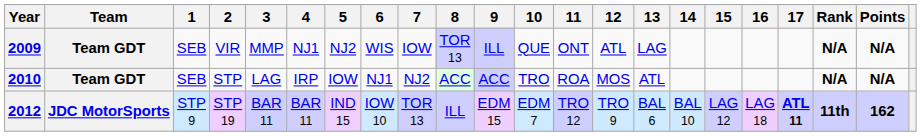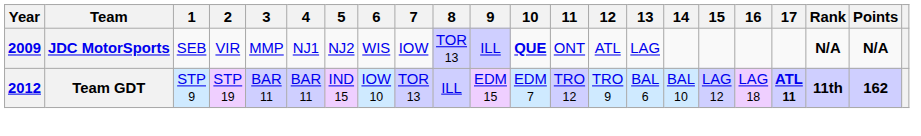2009 | Team: Team GDT -> JDC MotorSports
2009 | 10: normal -> bold
- row: 2010 | Team GDT | SEB | STP | LAG | IRP | IOW | NJ1 | NJ2 | ACC | ACC | TRO | ROA | MOS | ATL | N/A | N/A
2012 | Team: JDC MotorSports -> Team GDT
